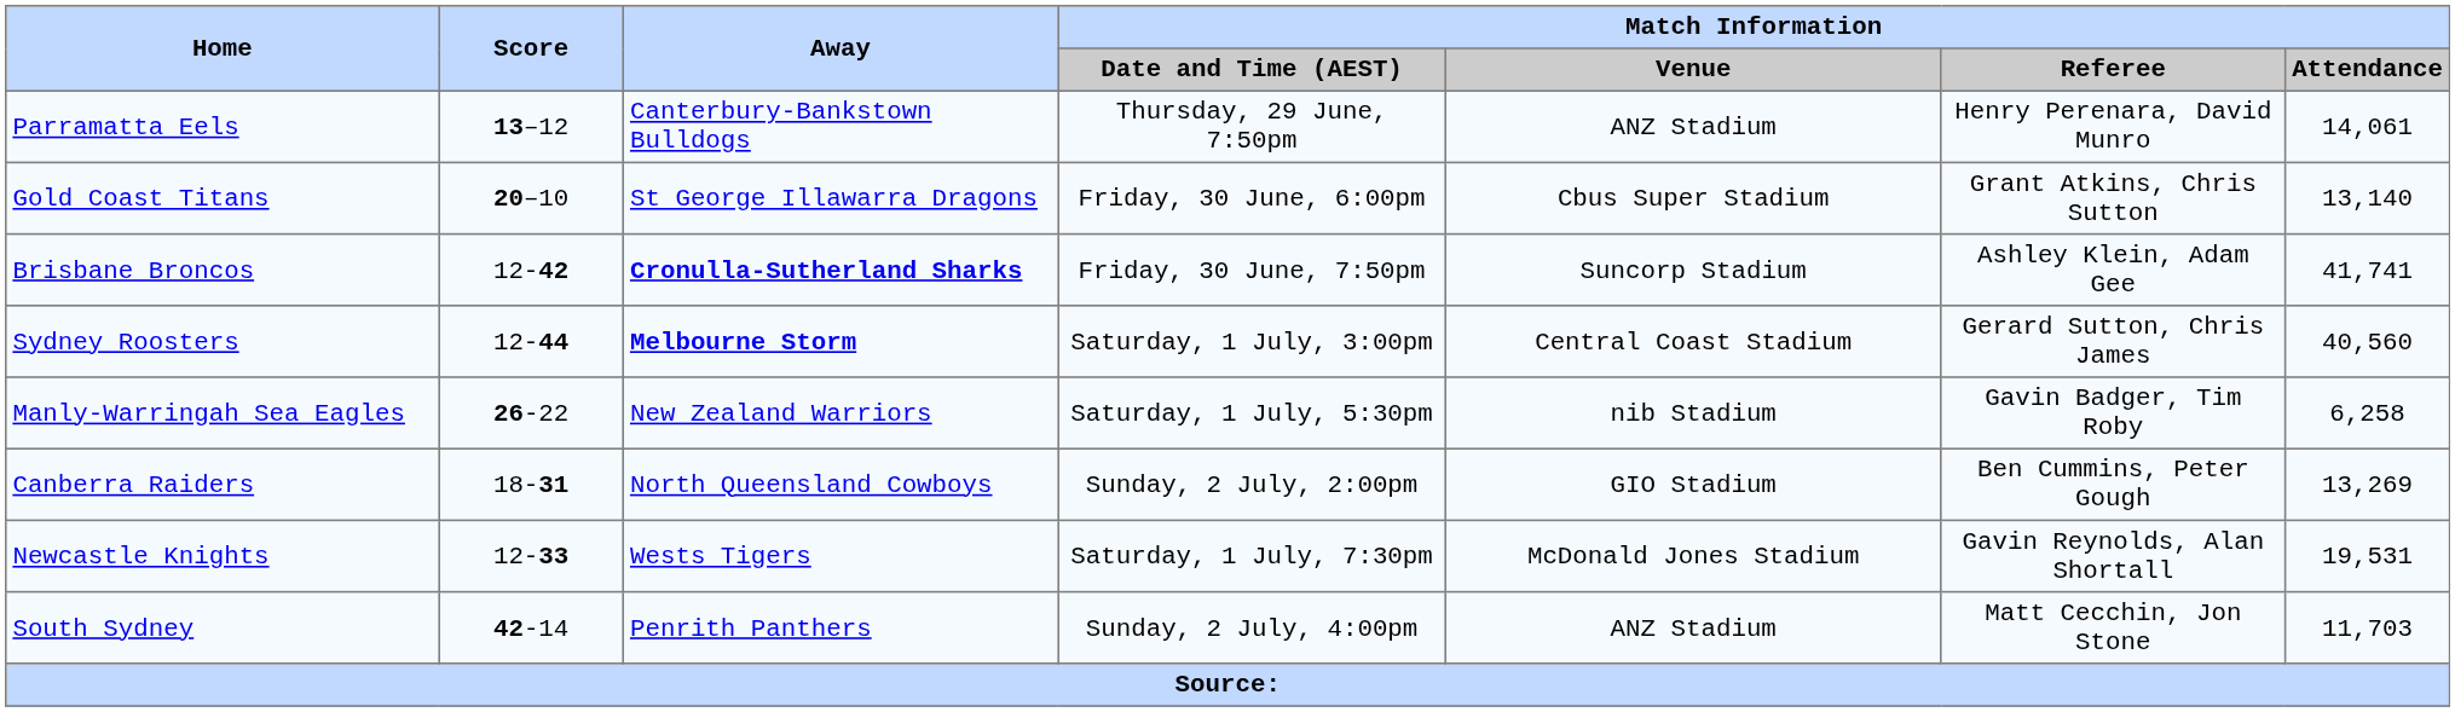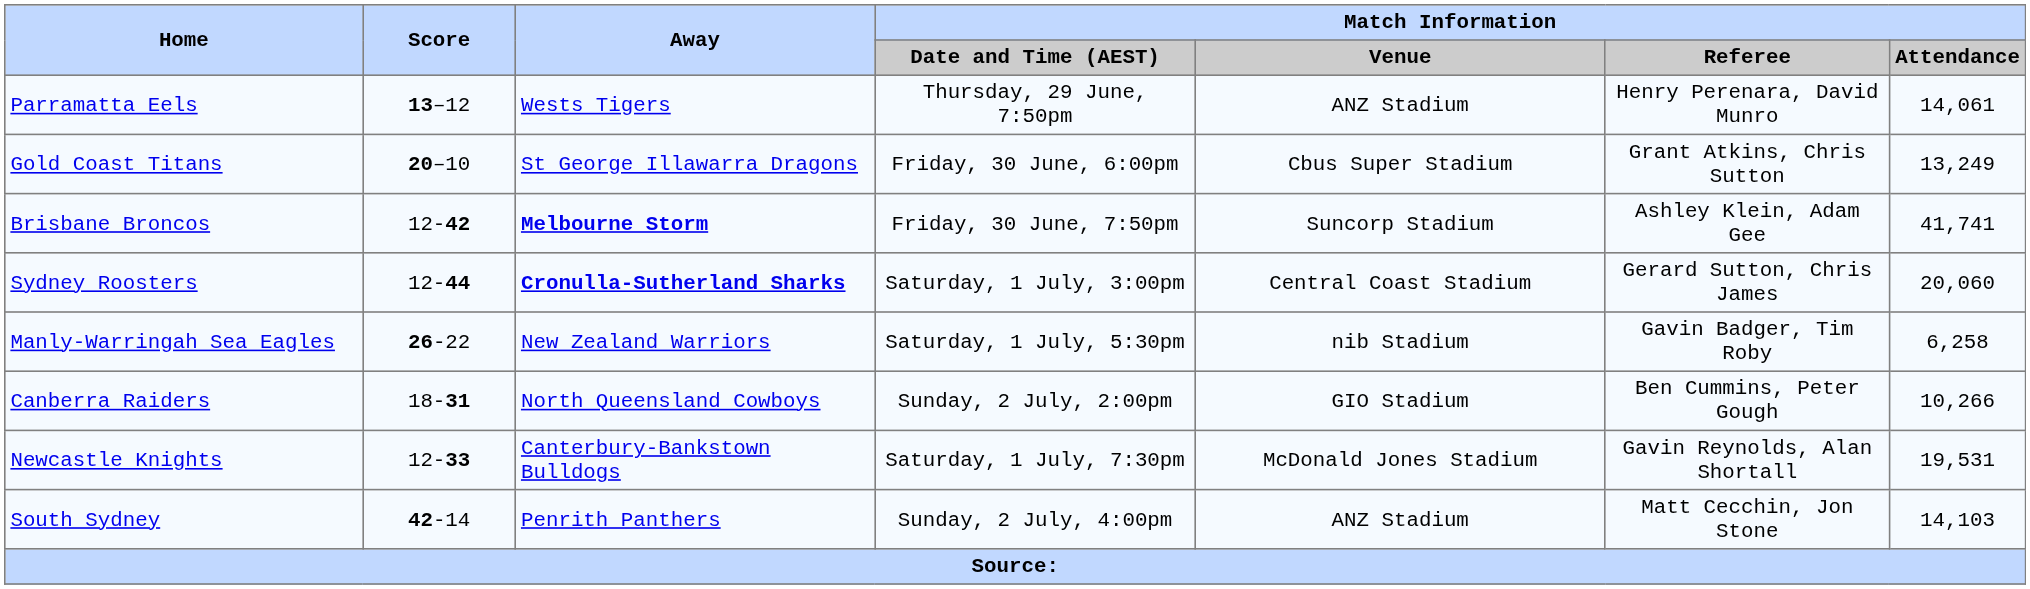Parramatta Eels | Away: Canterbury-Bankstown Bulldogs -> Wests Tigers
Gold Coast Titans | Match Information / Attendance: 13,140 -> 13,249
Brisbane Broncos | Away: Cronulla-Sutherland Sharks -> Melbourne Storm
Sydney Roosters | Away: Melbourne Storm -> Cronulla-Sutherland Sharks
Sydney Roosters | Match Information / Attendance: 40,560 -> 20,060
Canberra Raiders | Match Information / Attendance: 13,269 -> 10,266
Newcastle Knights | Away: Wests Tigers -> Canterbury-Bankstown Bulldogs
South Sydney | Match Information / Attendance: 11,703 -> 14,103
